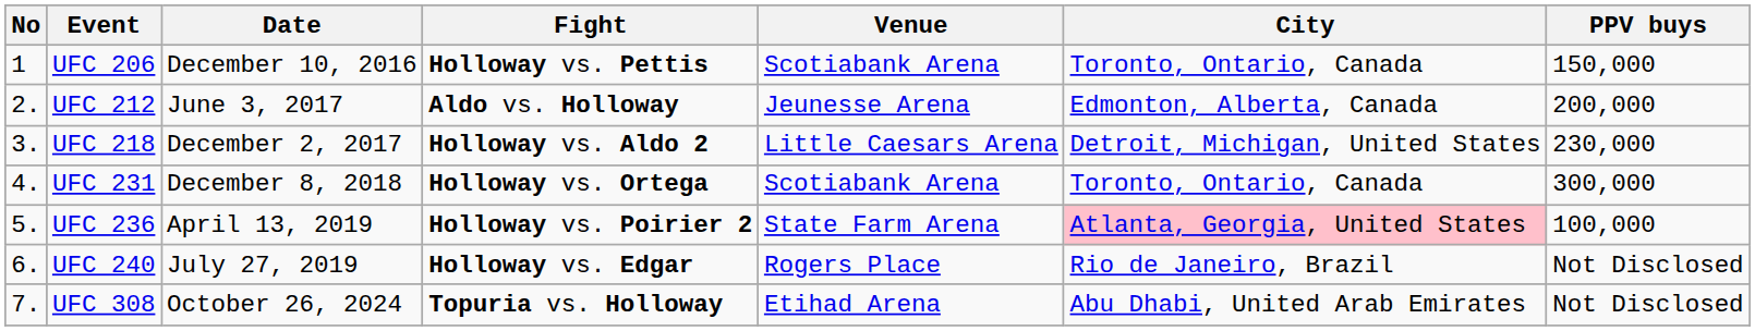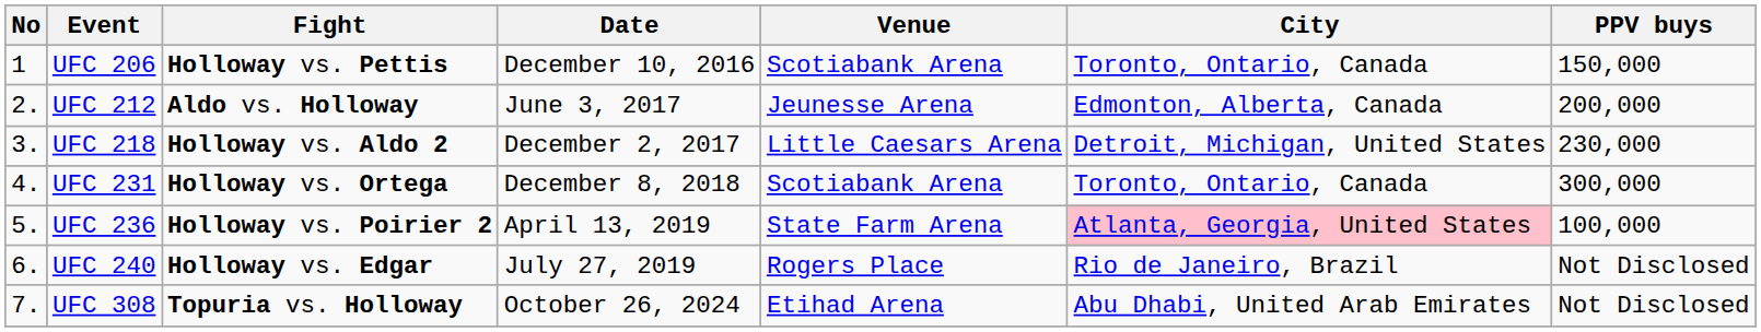columns swapped: Fight <-> Date
